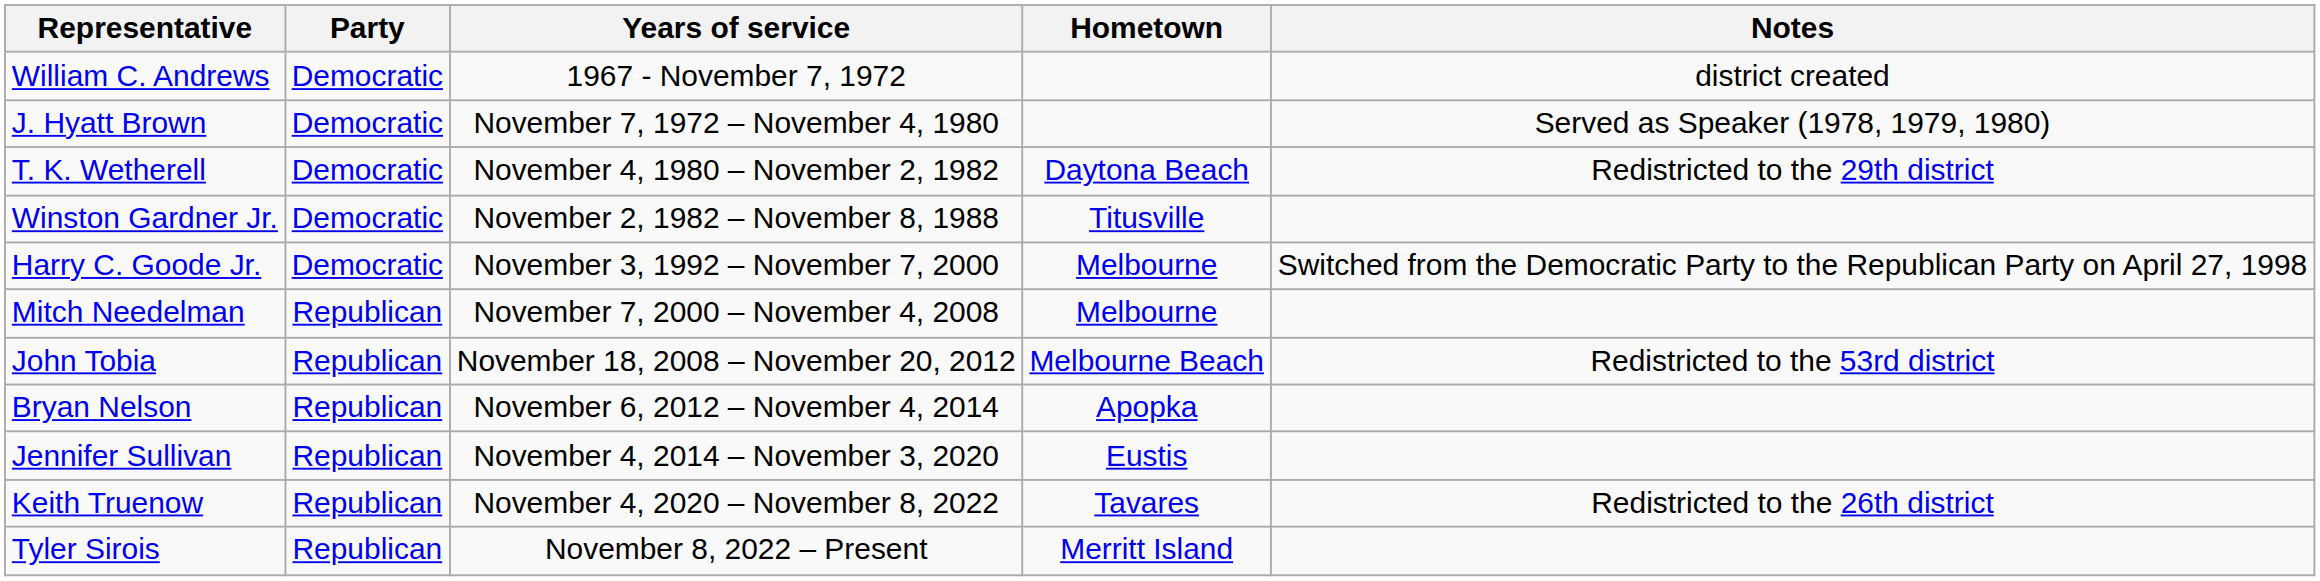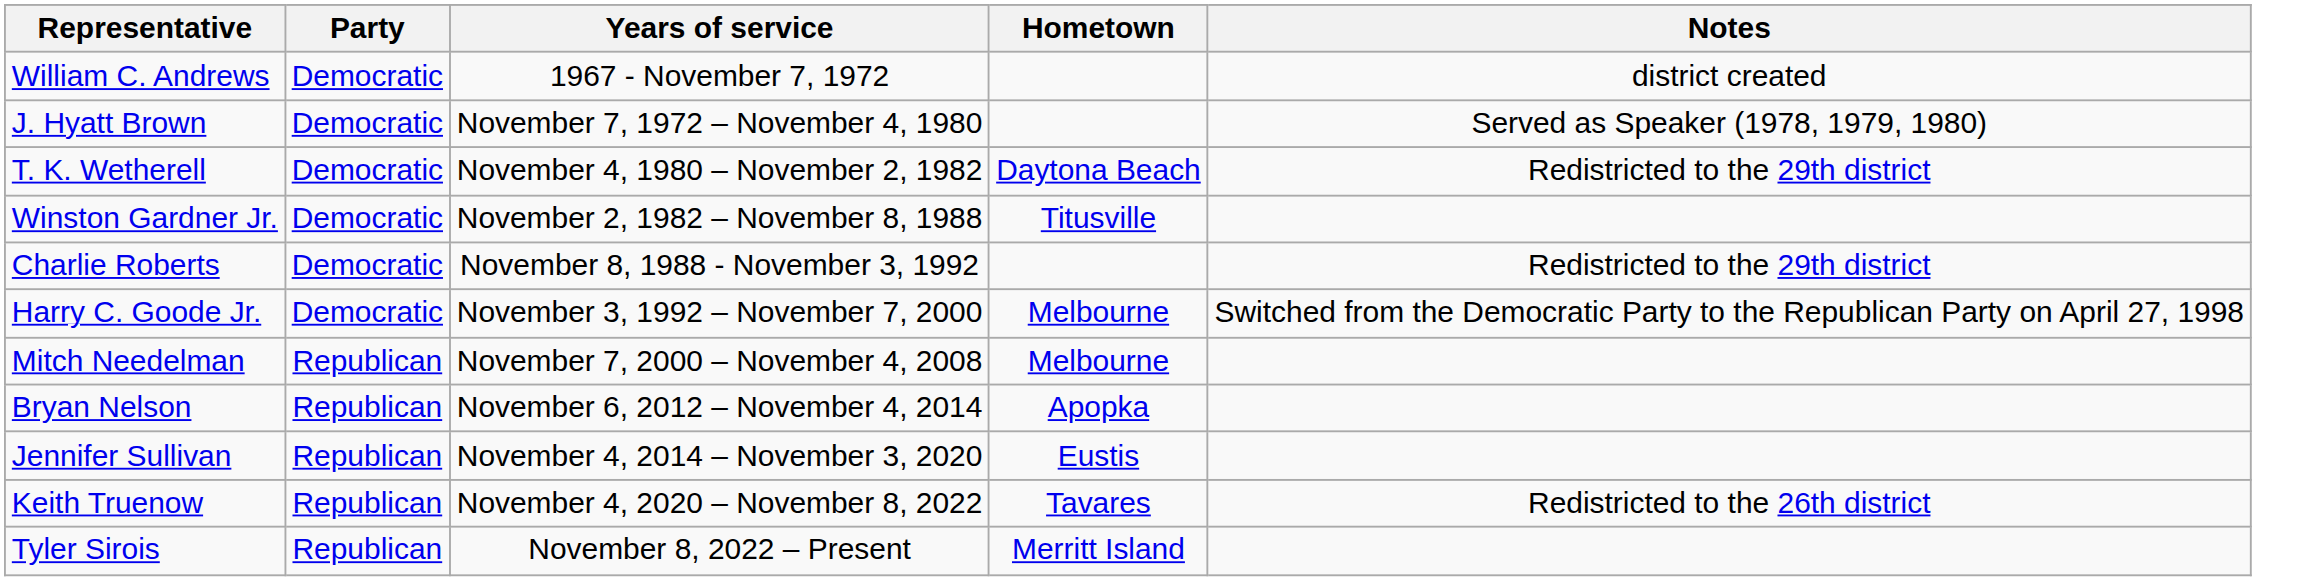+ row: Charlie Roberts | Democratic | November 8, 1988 - November 3, 1992 | Redistricted to the 29th district
- row: John Tobia | Republican | November 18, 2008 – November 20, 2012 | Melbourne Beach | Redistricted to the 53rd district
